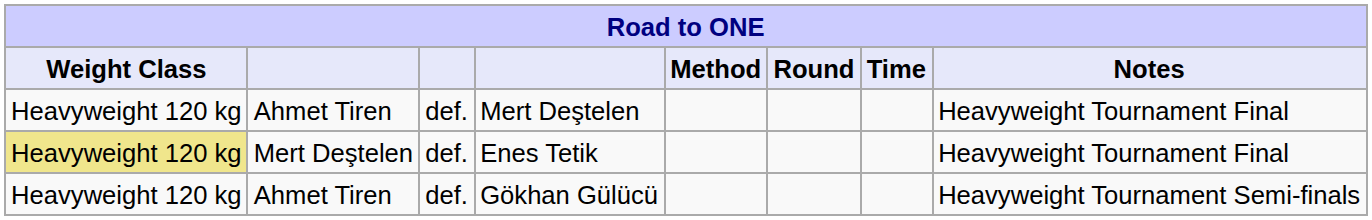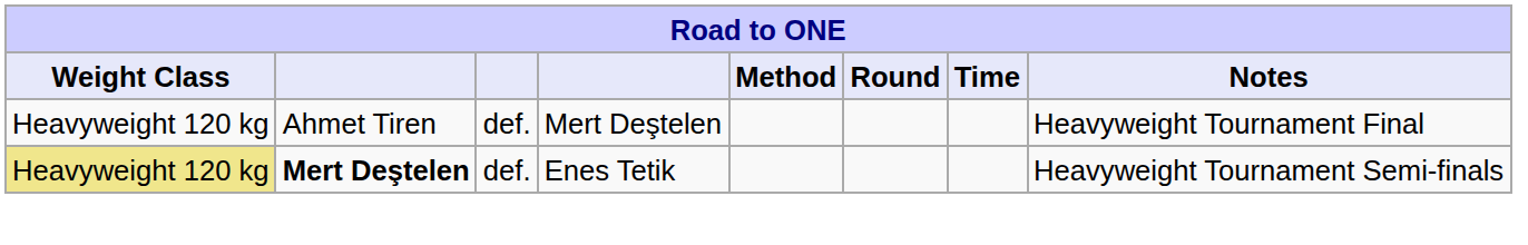Enes Tetik | column 2: normal -> bold
Enes Tetik | Notes: Heavyweight Tournament Final -> Heavyweight Tournament Semi-finals
- row: Heavyweight 120 kg | Ahmet Tiren | def. | Gökhan Gülücü | Heavyweight Tournament Semi-finals
